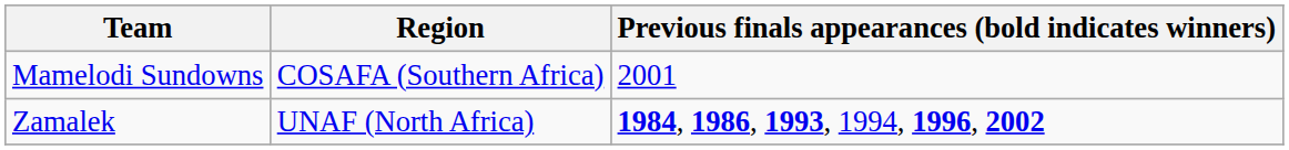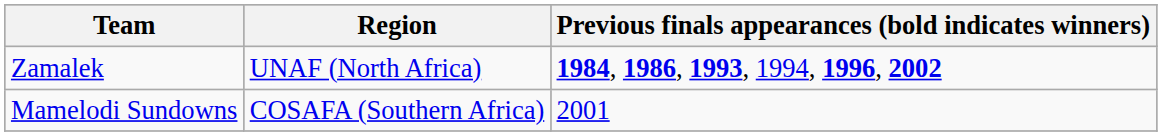rows swapped: Mamelodi Sundowns <-> Zamalek
